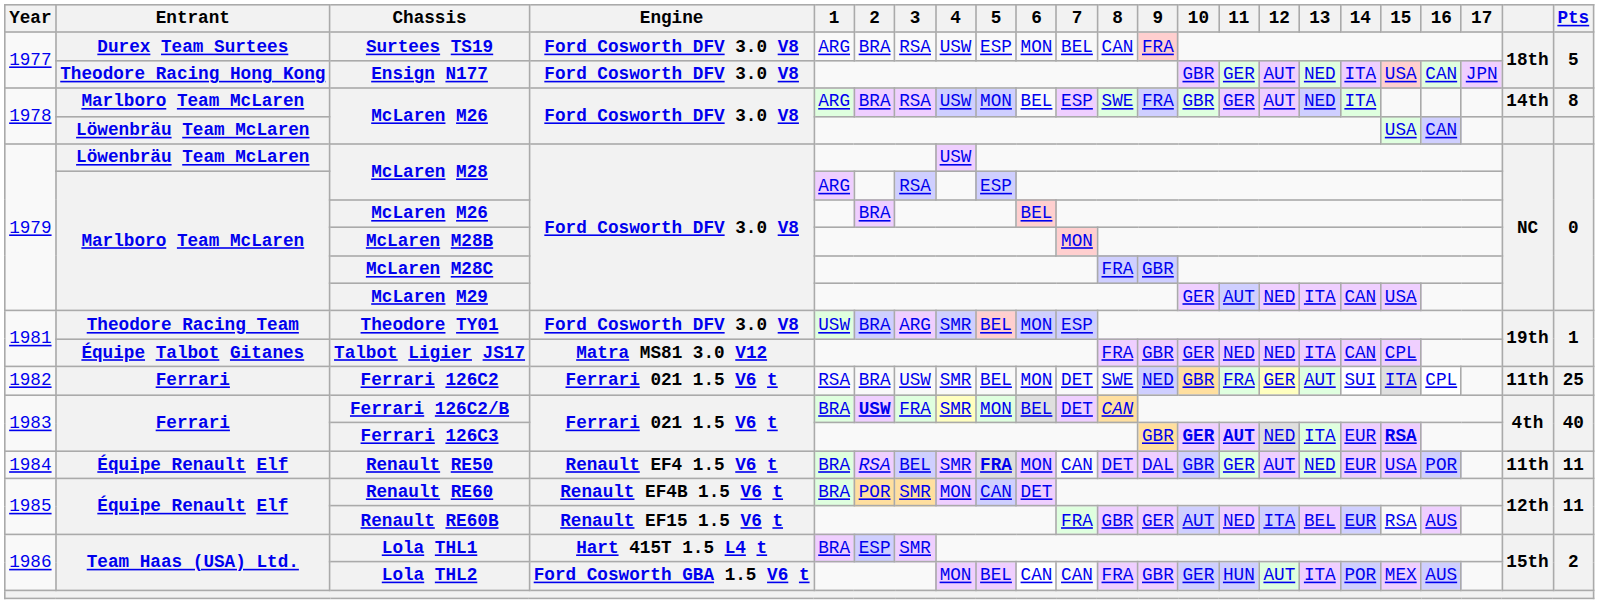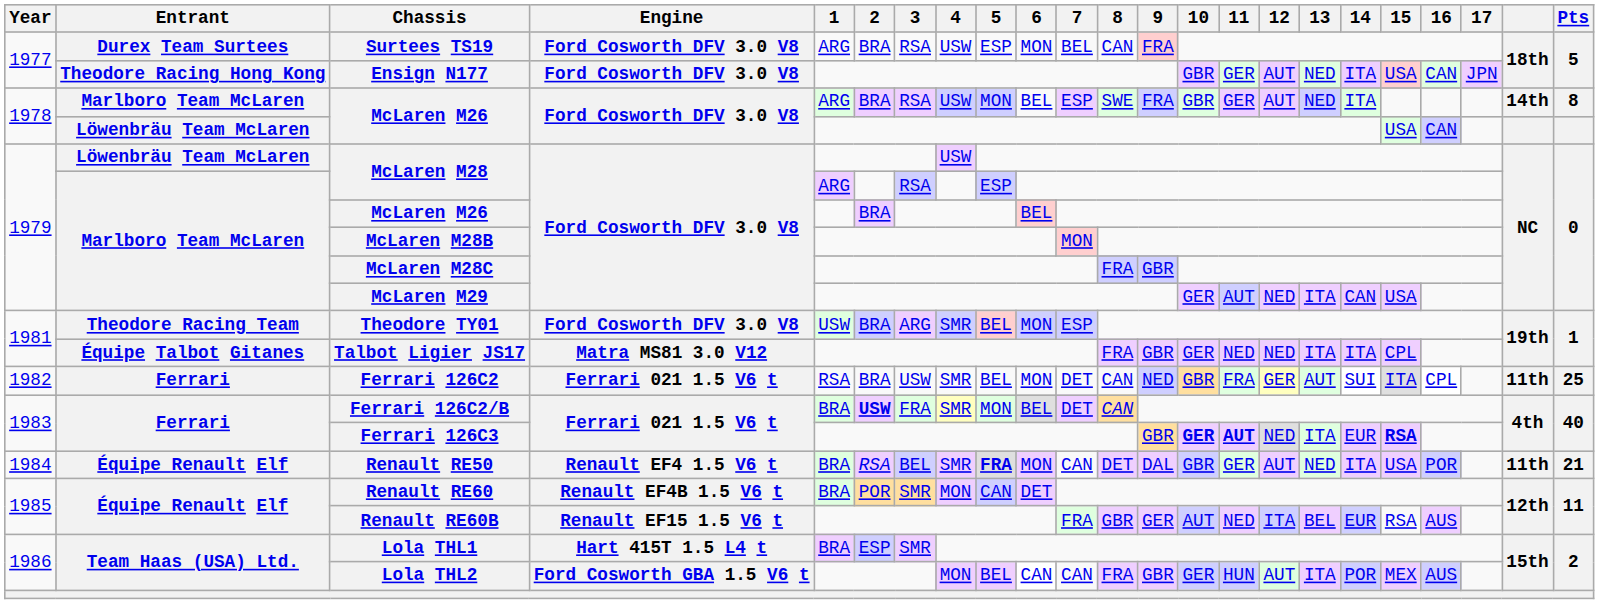Talbot Ligier JS17 | 14: CAN -> ITA
Ferrari 126C2 | 8: SWE -> CAN
Renault RE50 | 14: EUR -> ITA
Renault RE50 | Pts: 11 -> 21
